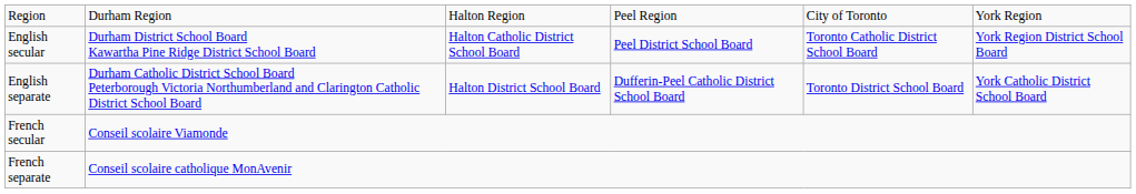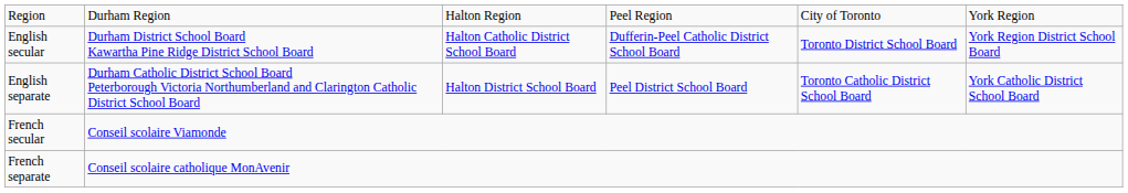English secular | column 4: Peel District School Board -> Dufferin-Peel Catholic District School Board
English secular | column 5: Toronto Catholic District School Board -> Toronto District School Board
English separate | column 4: Dufferin-Peel Catholic District School Board -> Peel District School Board
English separate | column 5: Toronto District School Board -> Toronto Catholic District School Board
